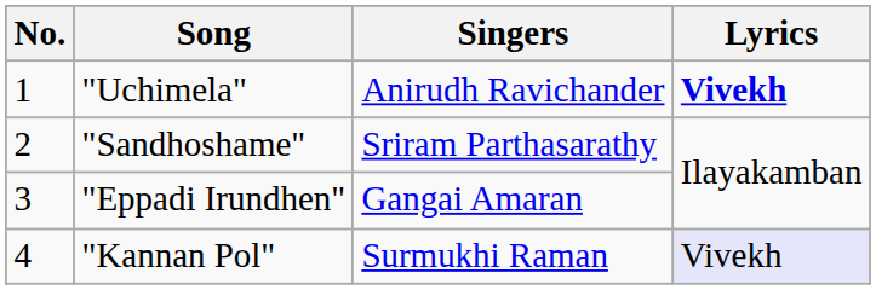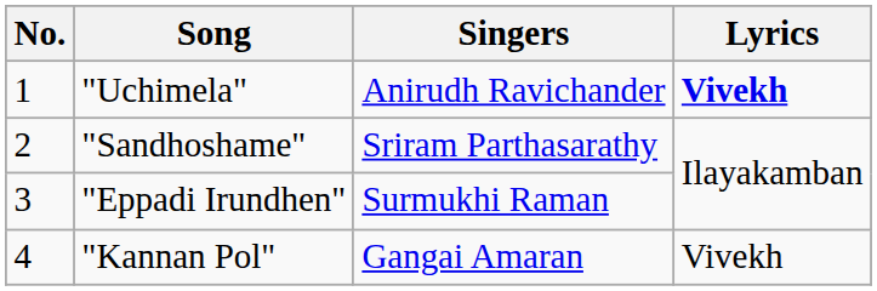"Eppadi Irundhen" | Singers: Gangai Amaran -> Surmukhi Raman
"Kannan Pol" | Singers: Surmukhi Raman -> Gangai Amaran
"Kannan Pol" | Lyrics: lavender background -> no background
